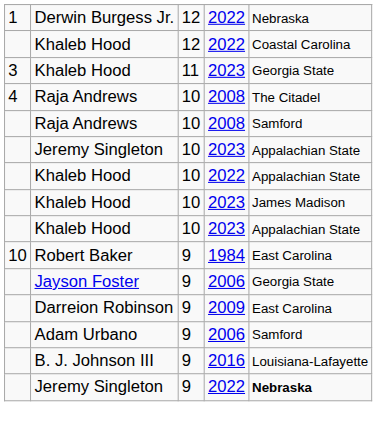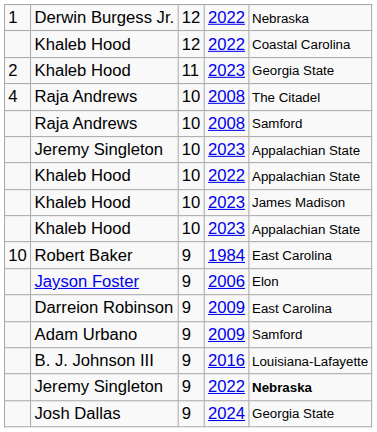Khaleb Hood / 11 | column 1: 3 -> 2
Jayson Foster | column 5: Georgia State -> Elon
Adam Urbano | column 4: 2006 -> 2009
+ row: Josh Dallas | 9 | 2024 | Georgia State
